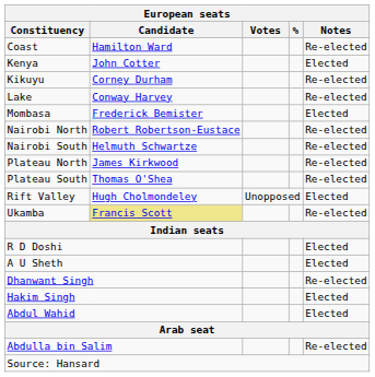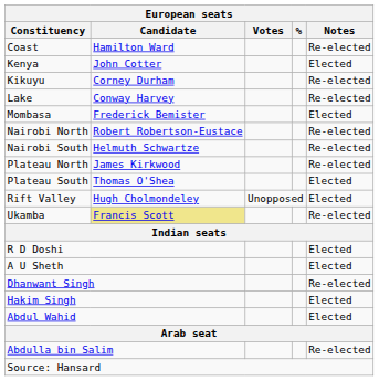Plateau South | Notes: Re-elected -> Elected
